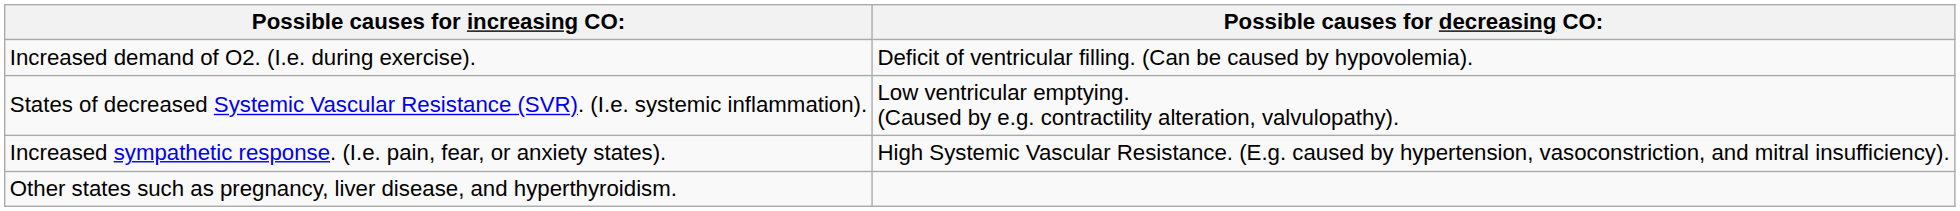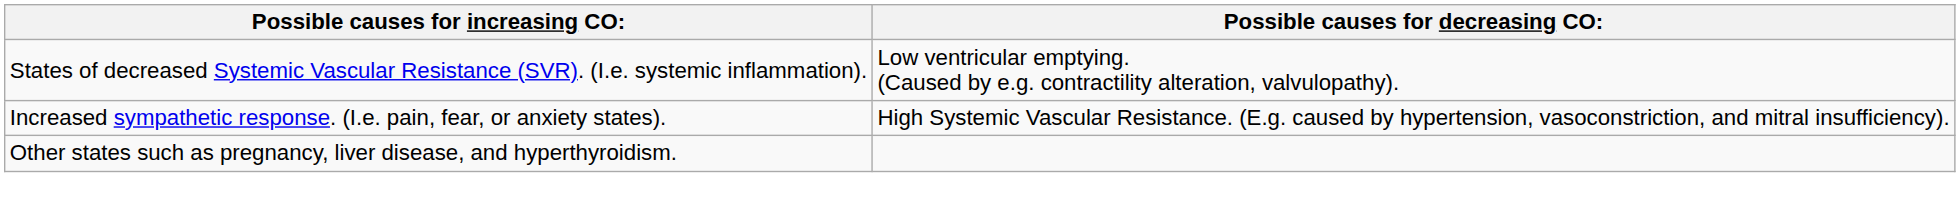- row: Increased demand of O2. (I.e. during exercise). | Deficit of ventricular filling. (Can be caused by hypovolemia).
